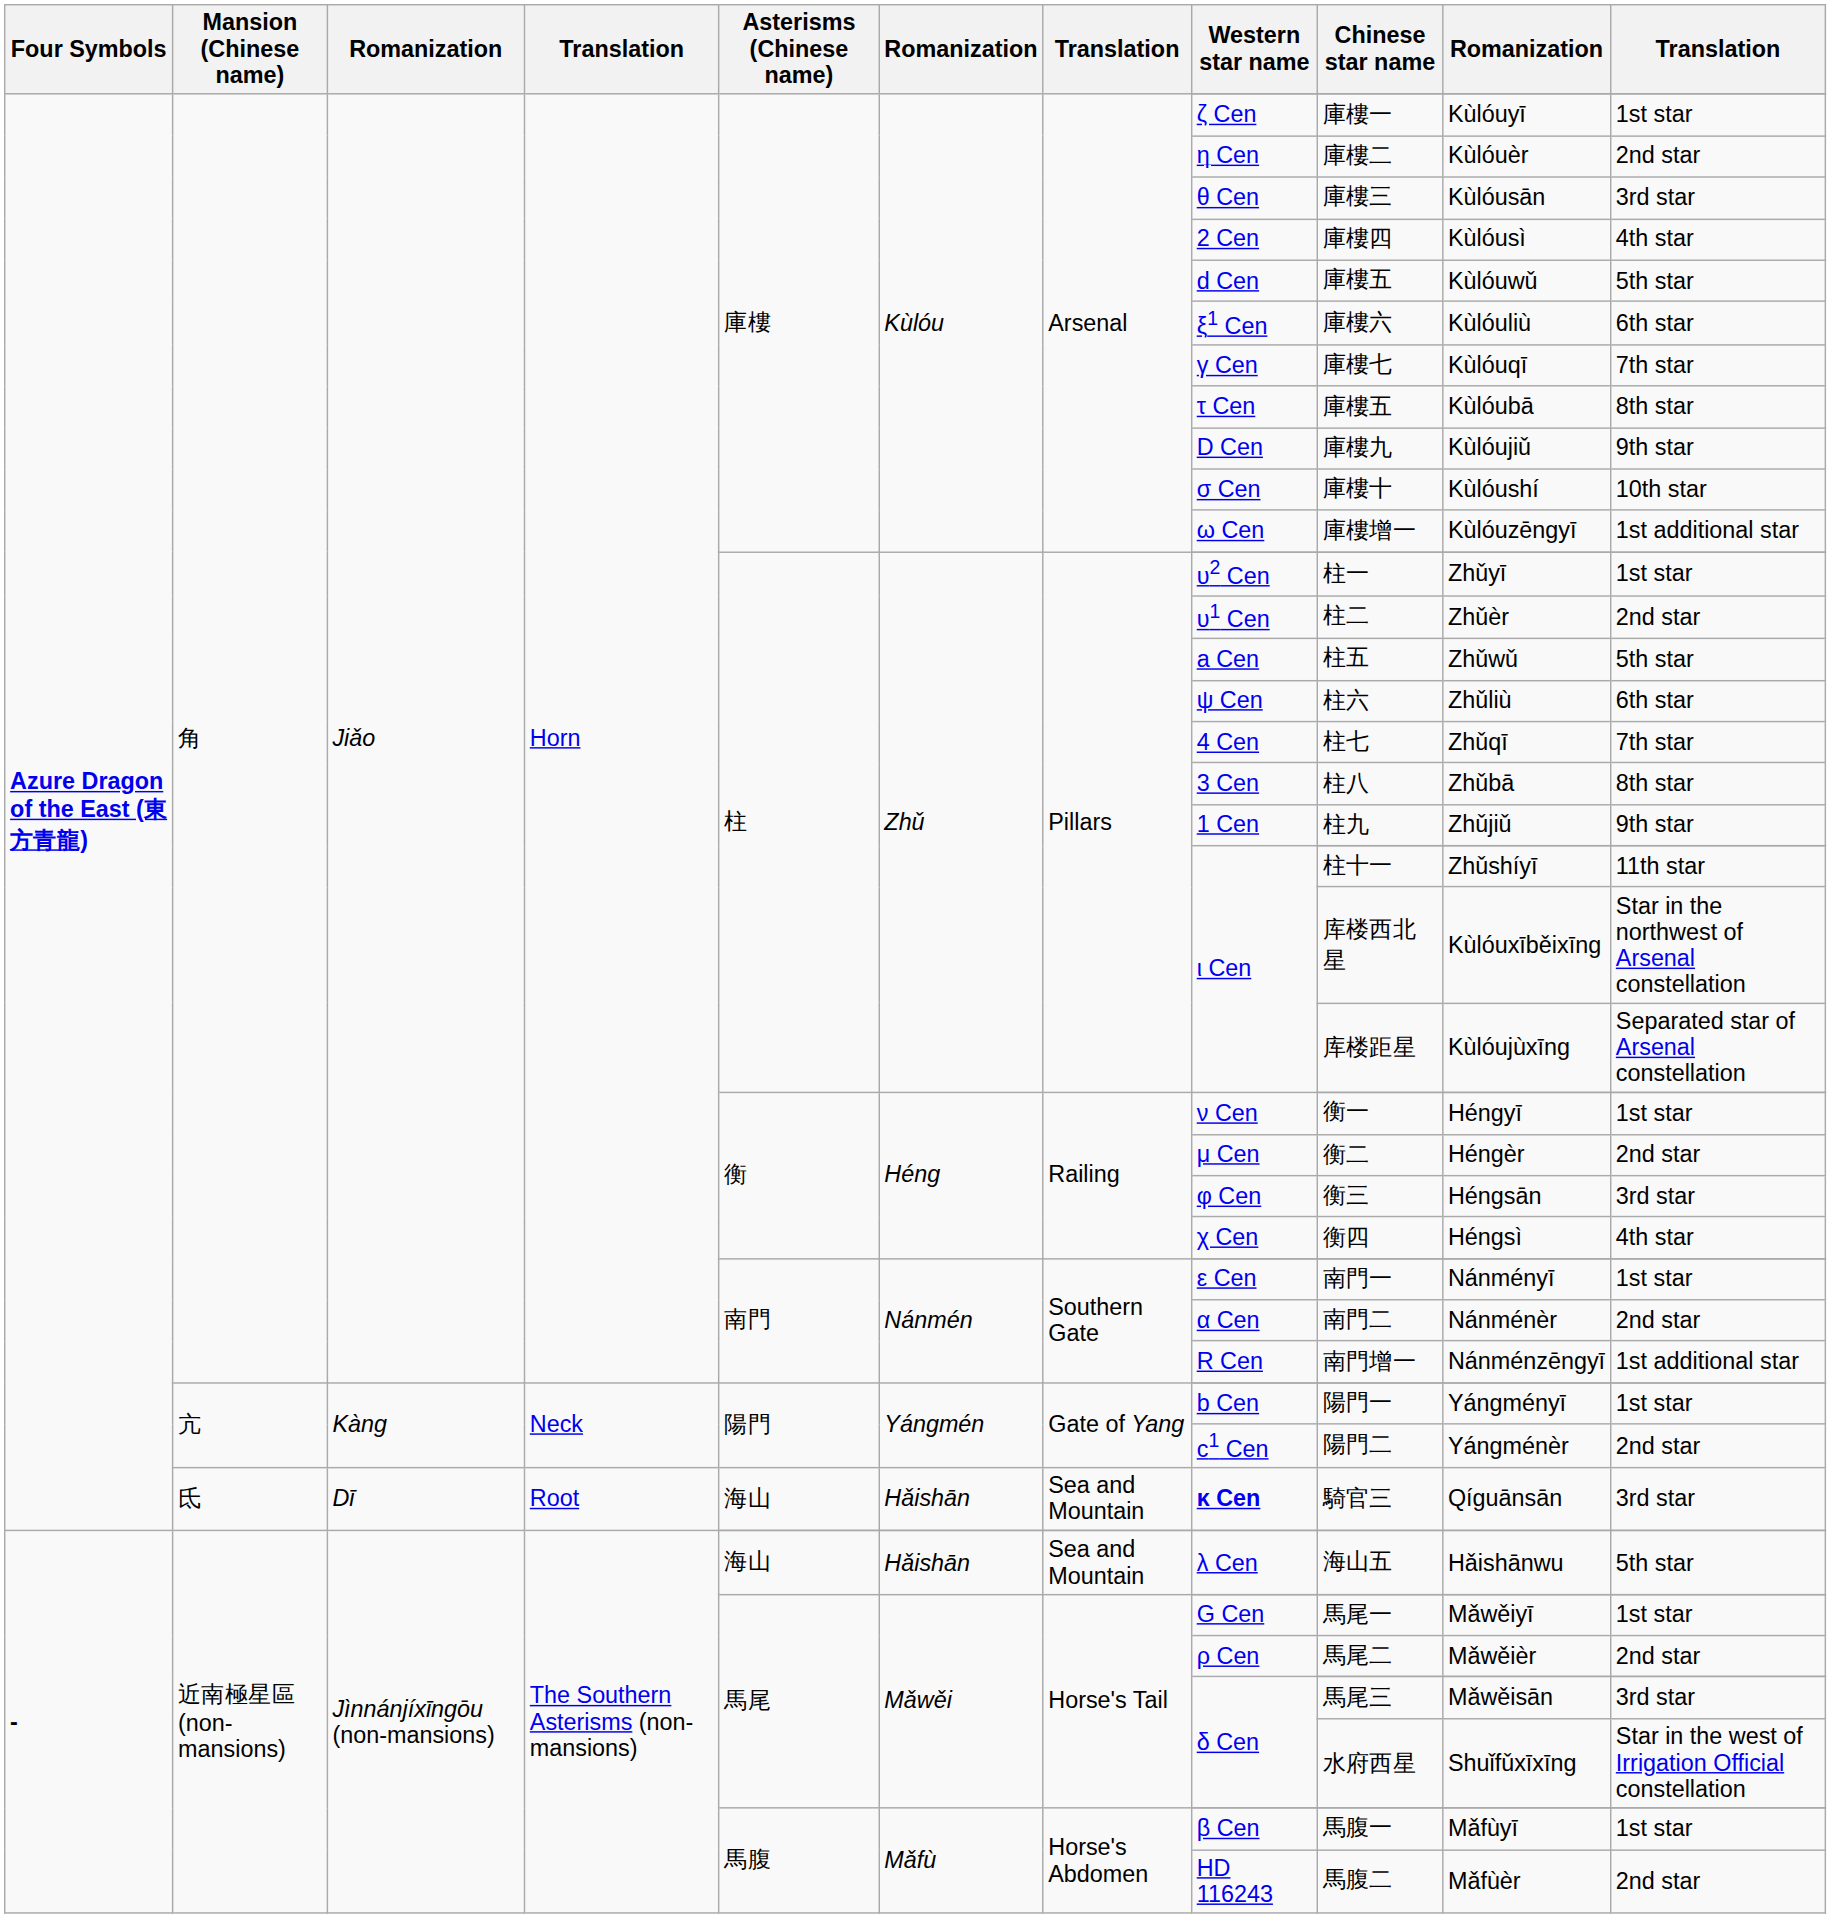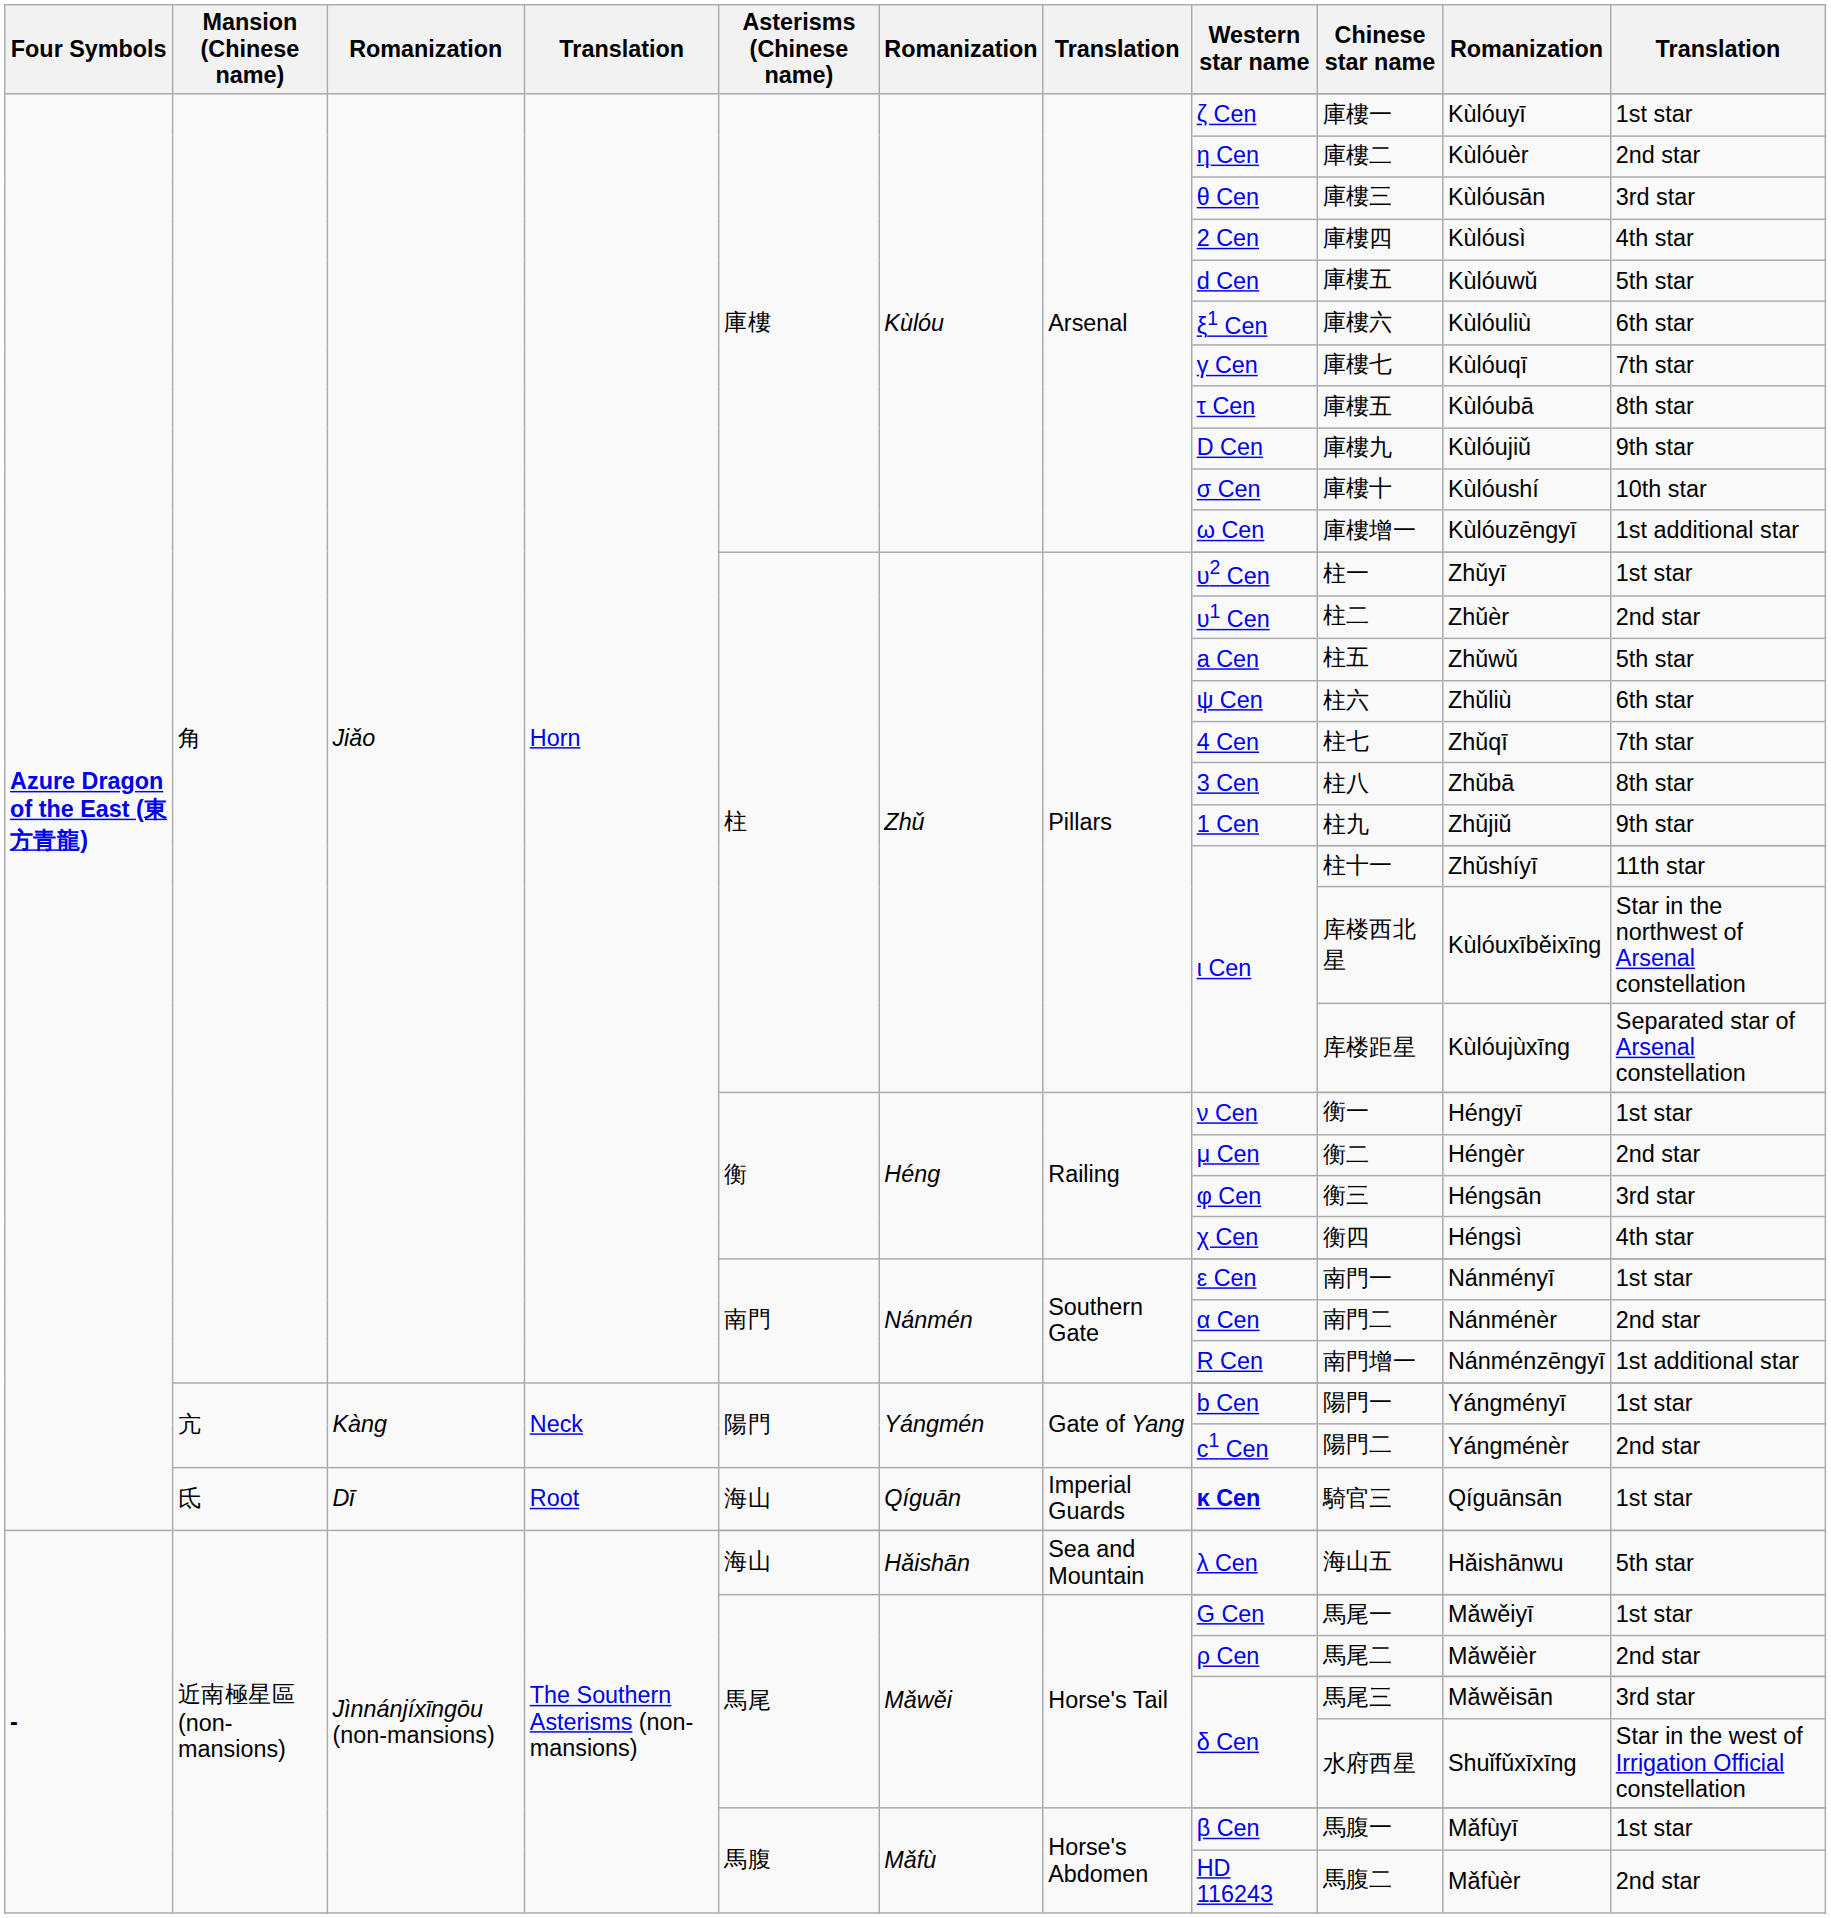氐 | column 6: Hǎishān -> Qíguān
氐 | column 7: Sea and Mountain -> Imperial Guards
氐 | column 11: 3rd star -> 1st star
